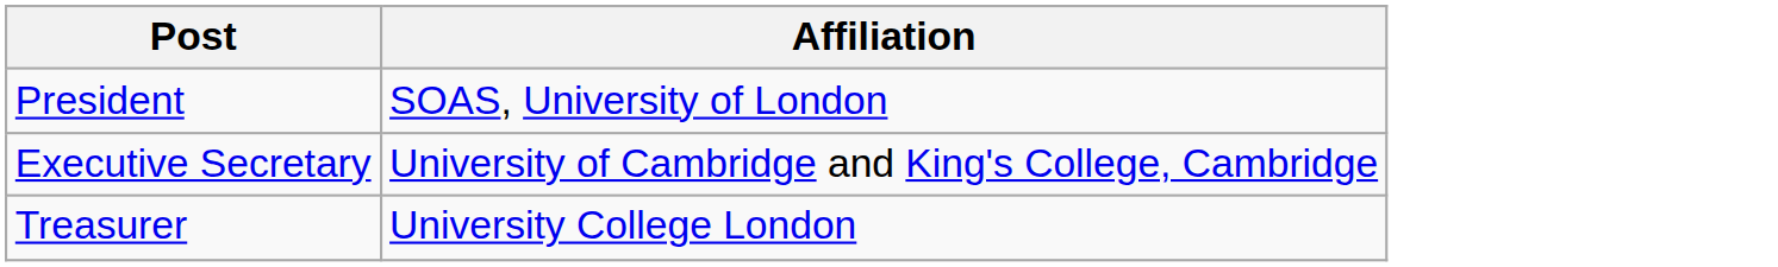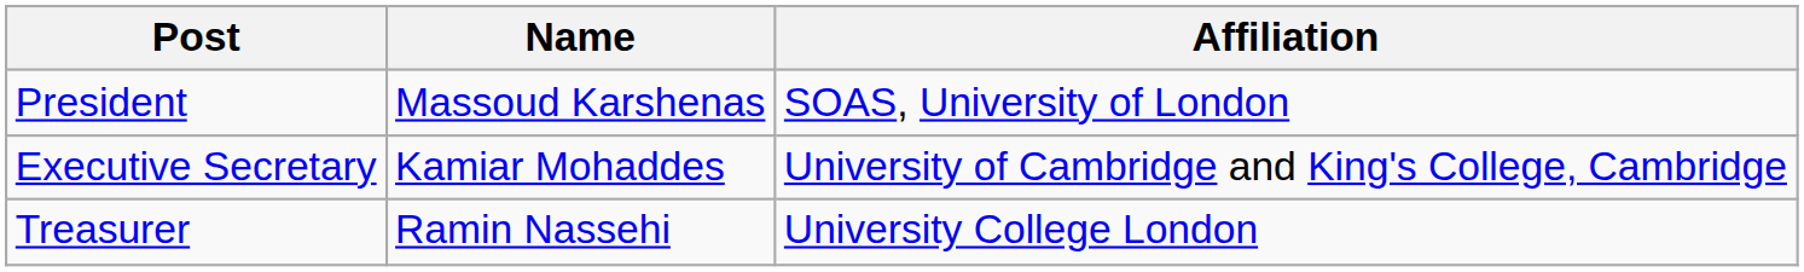+ column: Name | Massoud Karshenas | Kamiar Mohaddes | Ramin Nassehi
